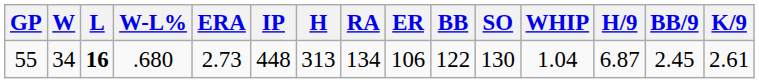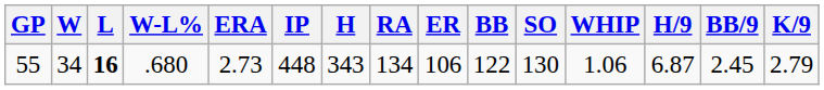55 | H: 313 -> 343
55 | WHIP: 1.04 -> 1.06
55 | K/9: 2.61 -> 2.79
